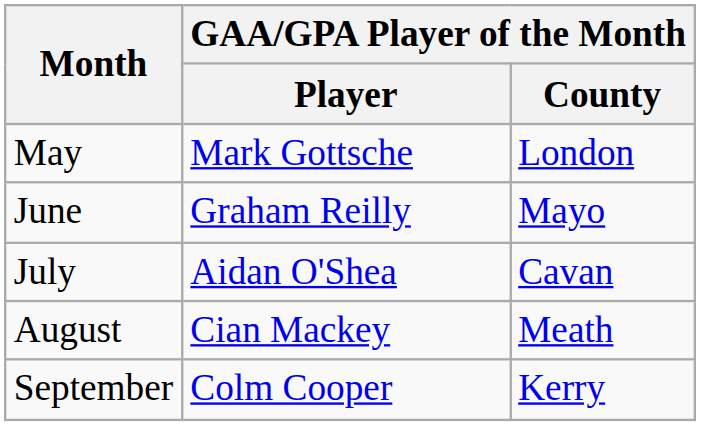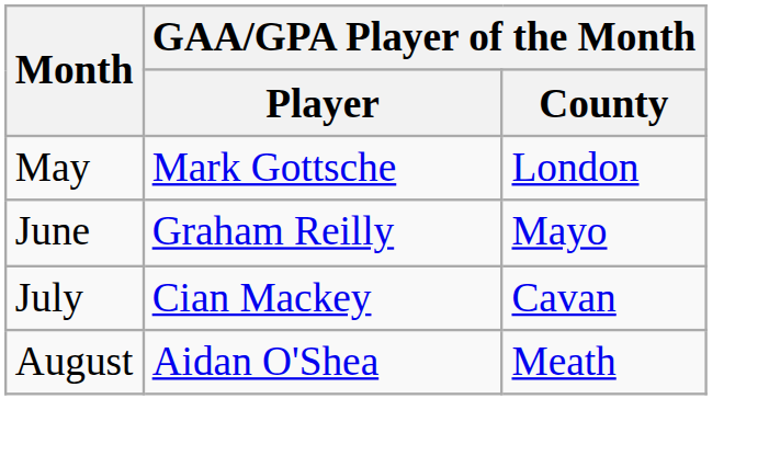July | GAA/GPA Player of the Month / Player: Aidan O'Shea -> Cian Mackey
August | GAA/GPA Player of the Month / Player: Cian Mackey -> Aidan O'Shea
- row: September | Colm Cooper | Kerry
